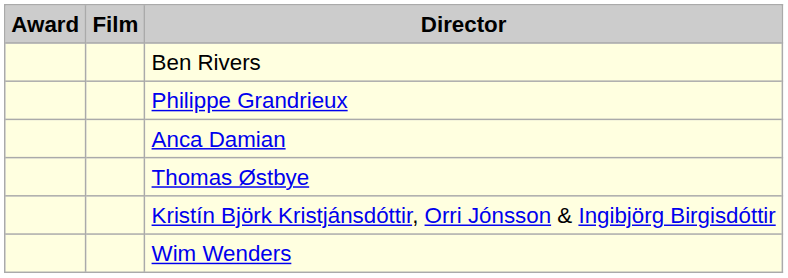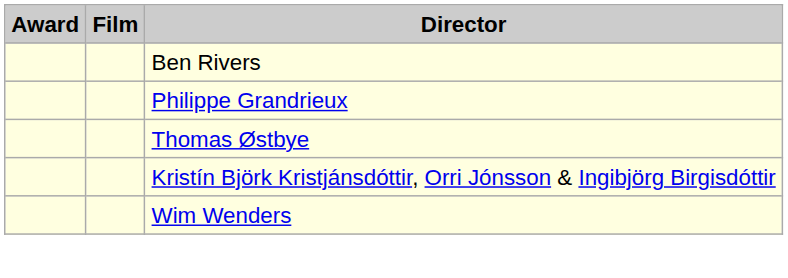- row: Anca Damian
